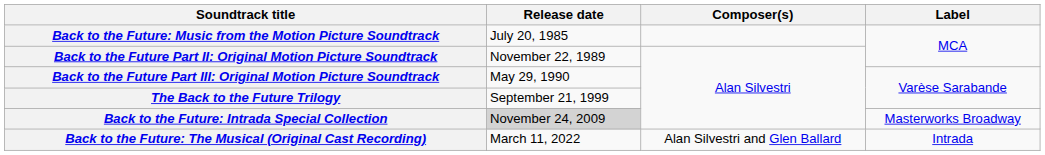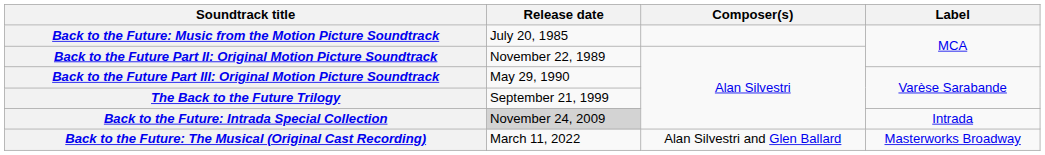Back to the Future: Intrada Special Collection | Label: Masterworks Broadway -> Intrada
Back to the Future: The Musical (Original Cast Recording) | Label: Intrada -> Masterworks Broadway
